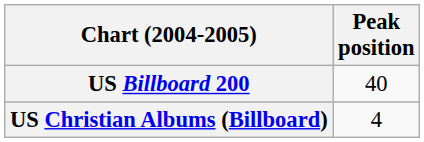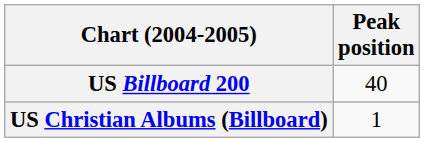US Christian Albums (Billboard) | Peak position: 4 -> 1
